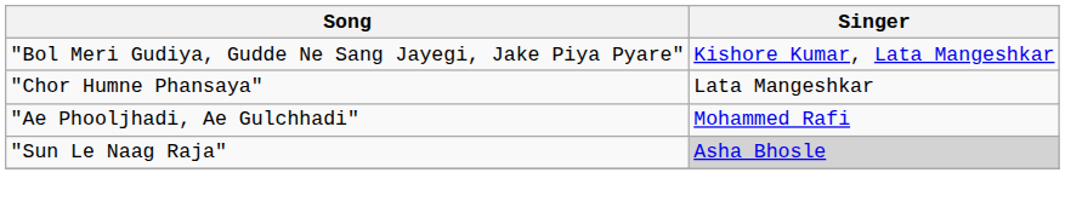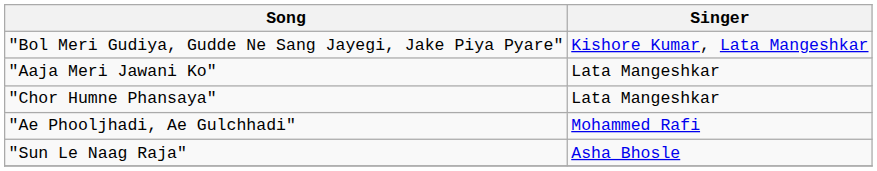+ row: "Aaja Meri Jawani Ko" | Lata Mangeshkar
"Sun Le Naag Raja" | Singer: lightgrey background -> no background
